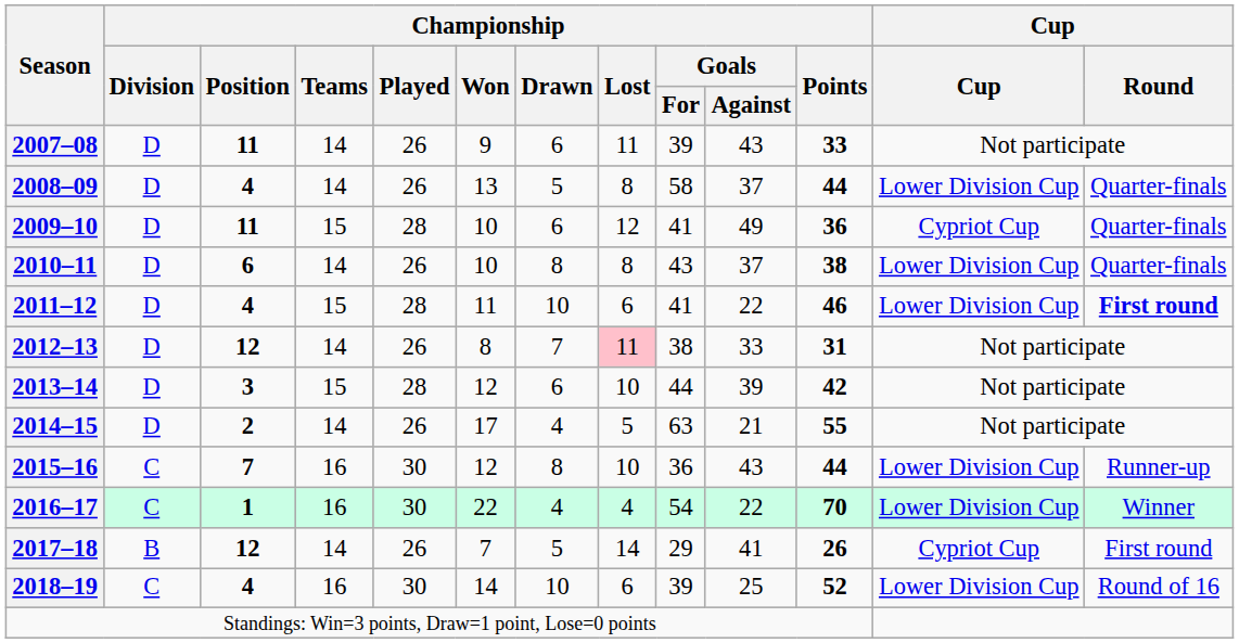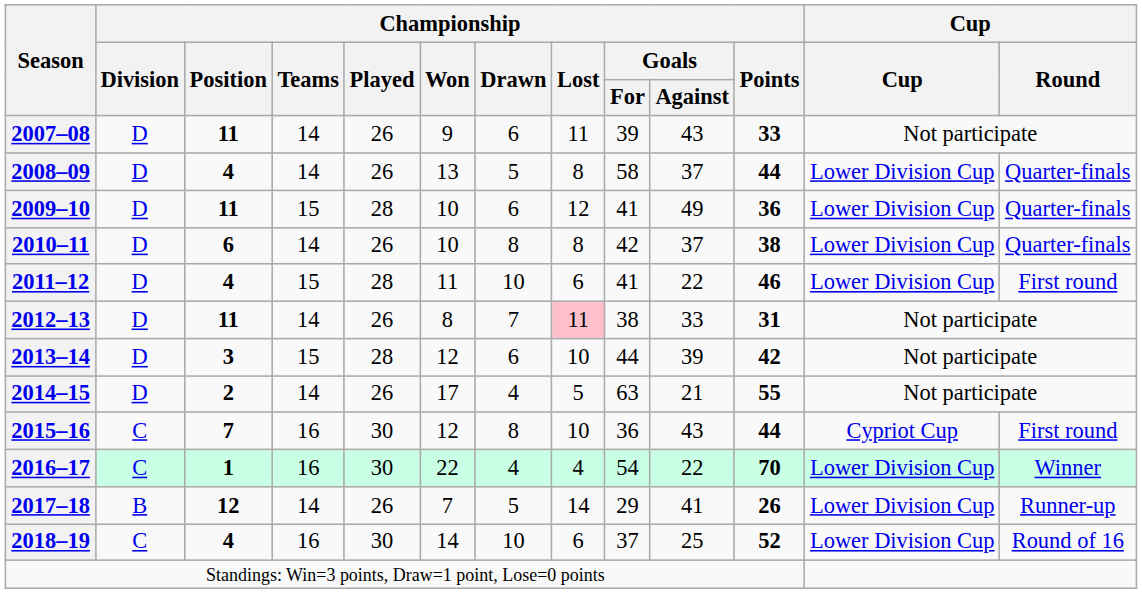2009–10 | column 12: Cypriot Cup -> Lower Division Cup
2010–11 | Championship / Goals / For: 43 -> 42
2011–12 | Cup / Round: bold -> normal
2012–13 | Championship / Position: 12 -> 11
2015–16 | column 12: Lower Division Cup -> Cypriot Cup
2015–16 | Cup / Round: Runner-up -> First round
2017–18 | column 12: Cypriot Cup -> Lower Division Cup
2017–18 | Cup / Round: First round -> Runner-up
2018–19 | Championship / Goals / For: 39 -> 37
